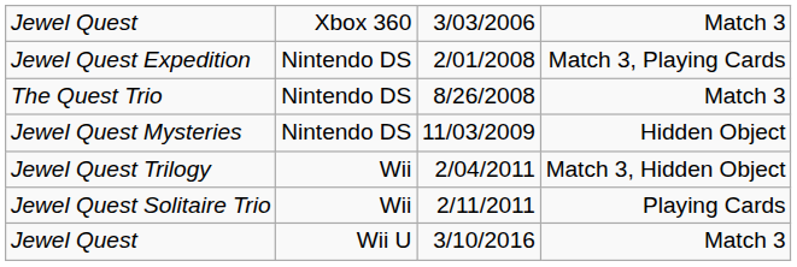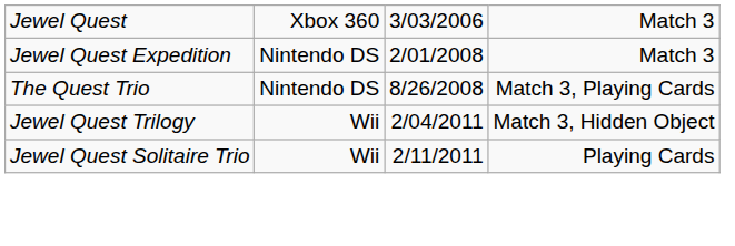Jewel Quest Expedition | column 4: Match 3, Playing Cards -> Match 3
The Quest Trio | column 4: Match 3 -> Match 3, Playing Cards
- row: Jewel Quest Mysteries | Nintendo DS | 11/03/2009 | Hidden Object
- row: Jewel Quest | Wii U | 3/10/2016 | Match 3
